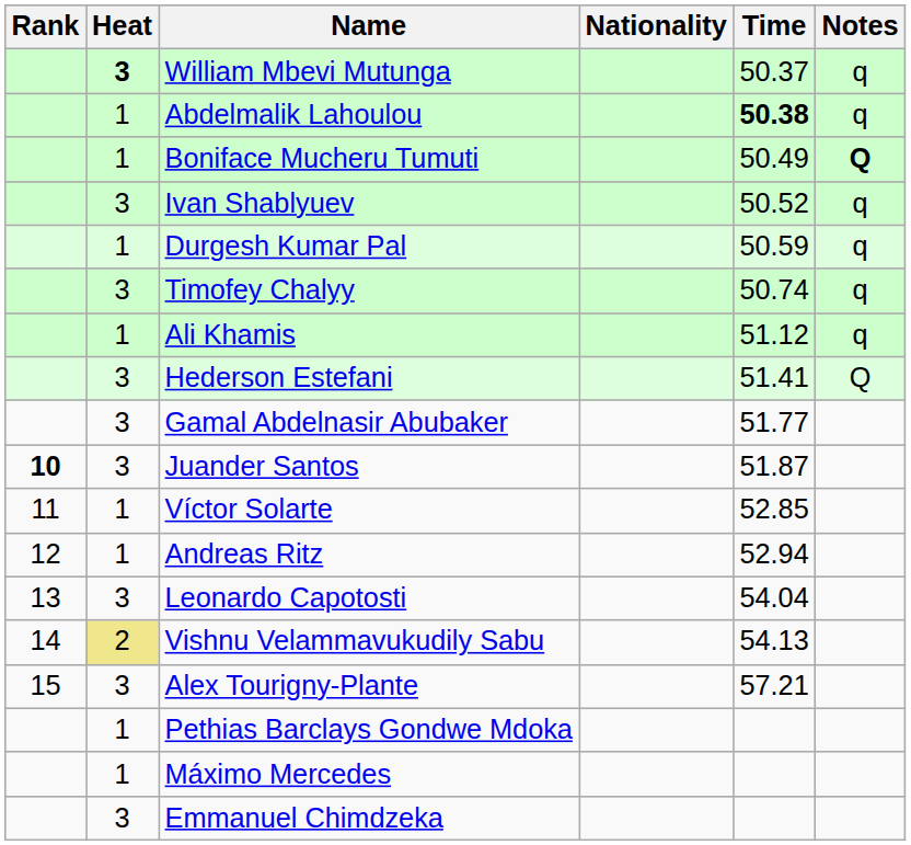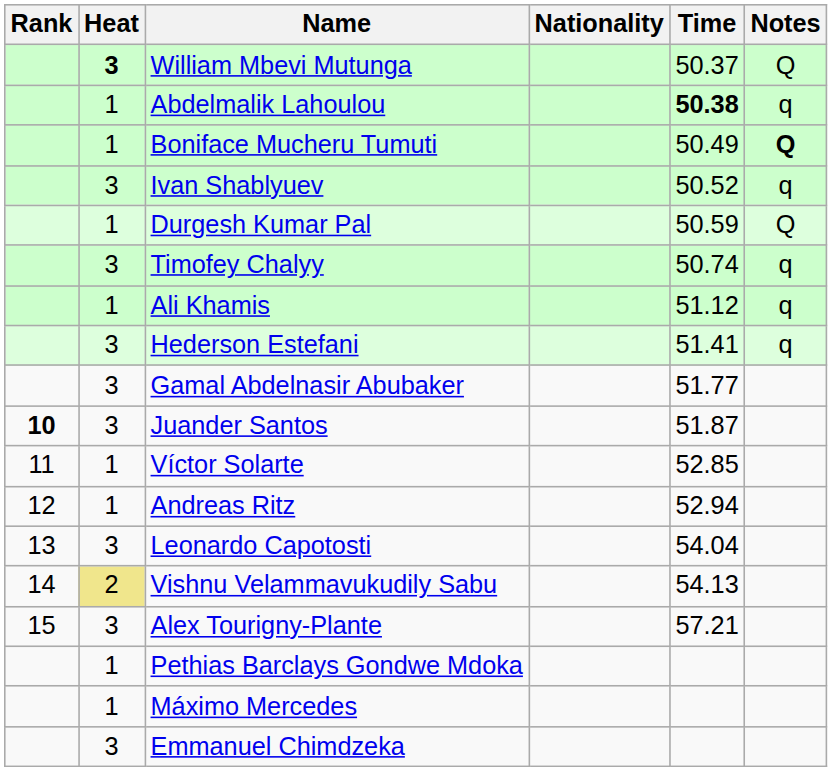William Mbevi Mutunga | Notes: q -> Q
Durgesh Kumar Pal | Notes: q -> Q
Hederson Estefani | Notes: Q -> q
